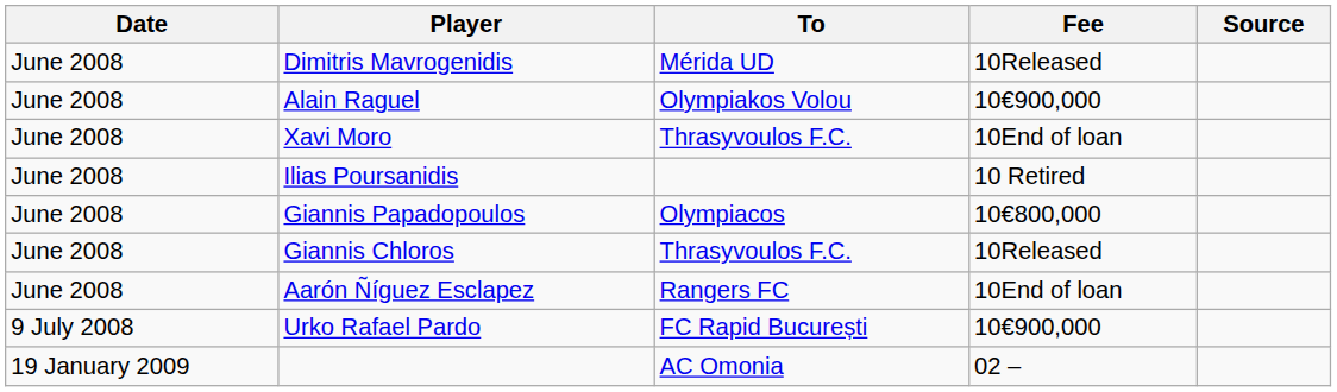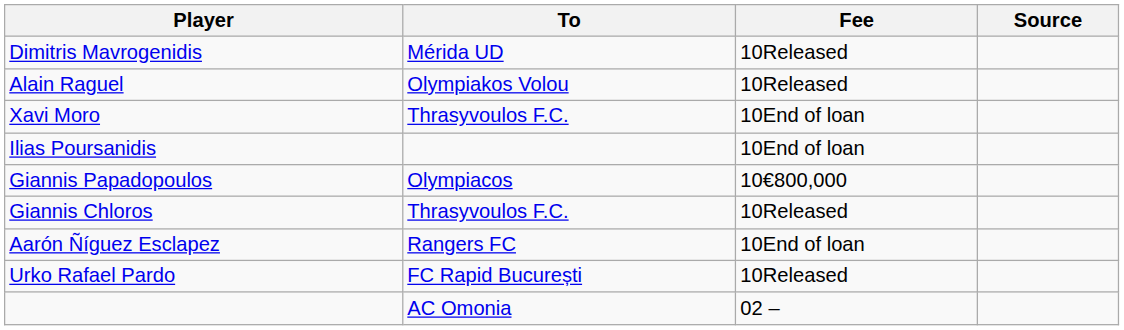- column: Date | June 2008 | June 2008 | June 2008 | June 2008 | June 2008 | June 2008 | June 2008 | 9 July 2008 | 19 January 2009
Alain Raguel | Fee: 10€900,000 -> 10Released
Ilias Poursanidis | Fee: 10 Retired -> 10End of loan
Urko Rafael Pardo | Fee: 10€900,000 -> 10Released
